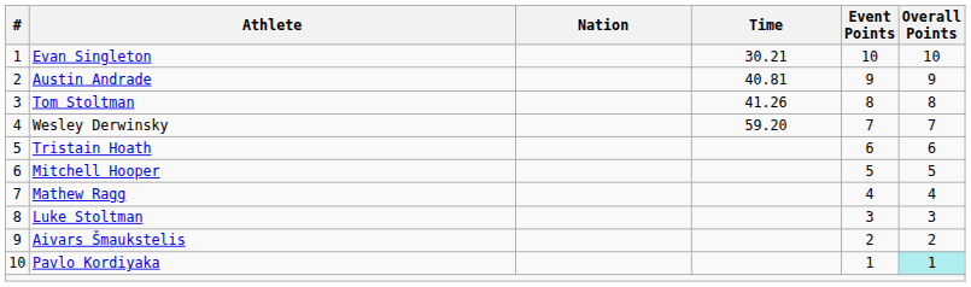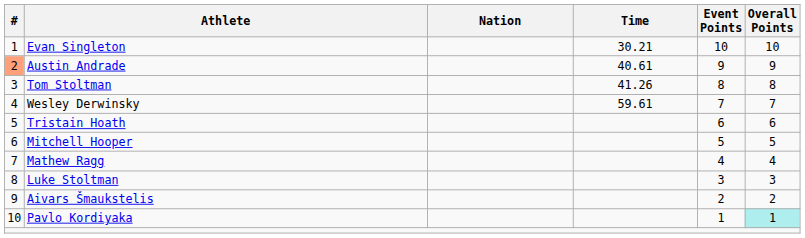Austin Andrade | #: no background -> lightsalmon background
Austin Andrade | Time: 40.81 -> 40.61
Wesley Derwinsky | Time: 59.20 -> 59.61
